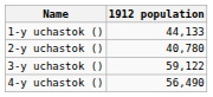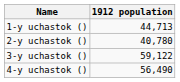1-y uchastok () | 1912 population: 44,133 -> 44,713
